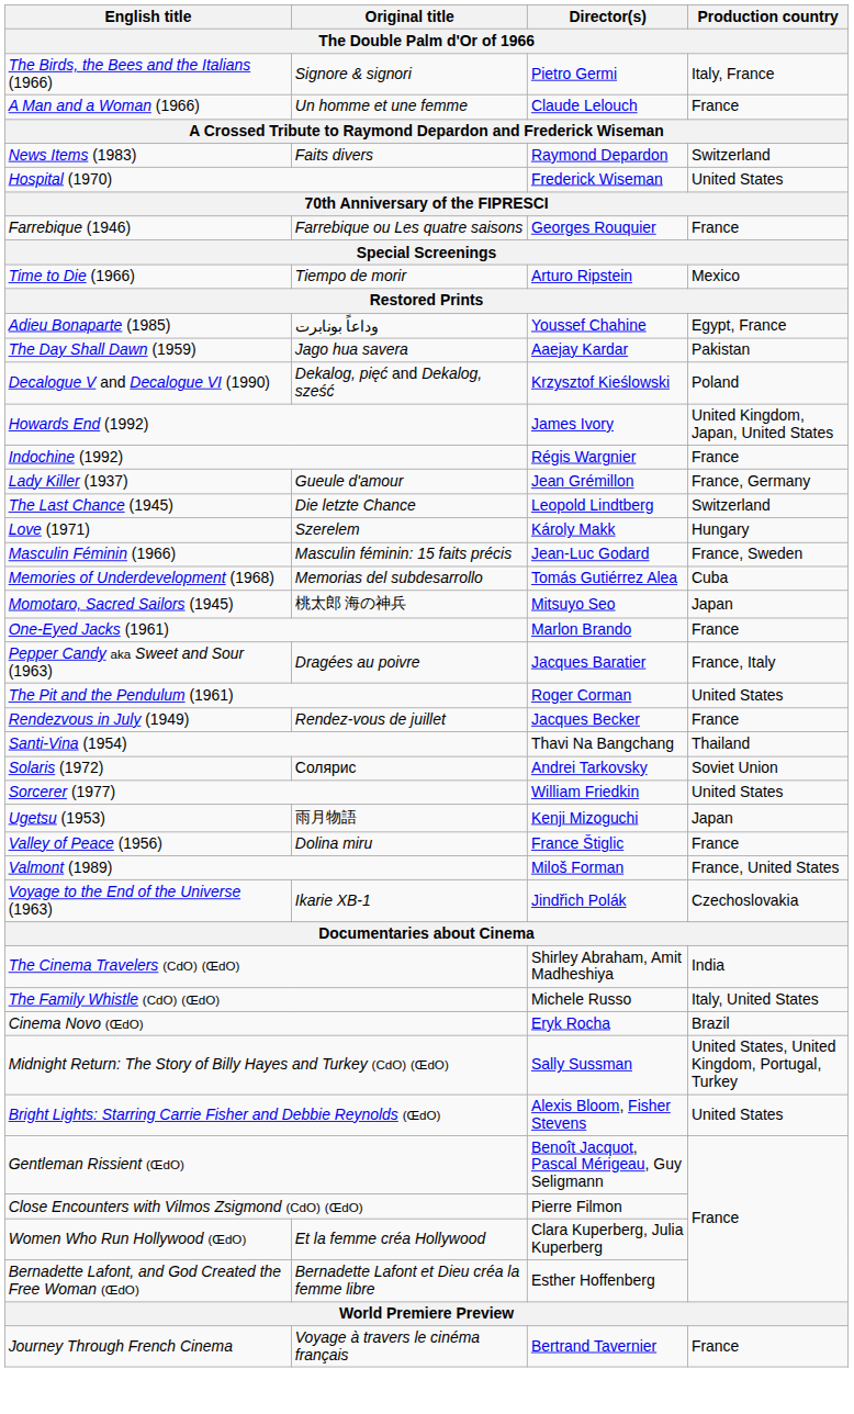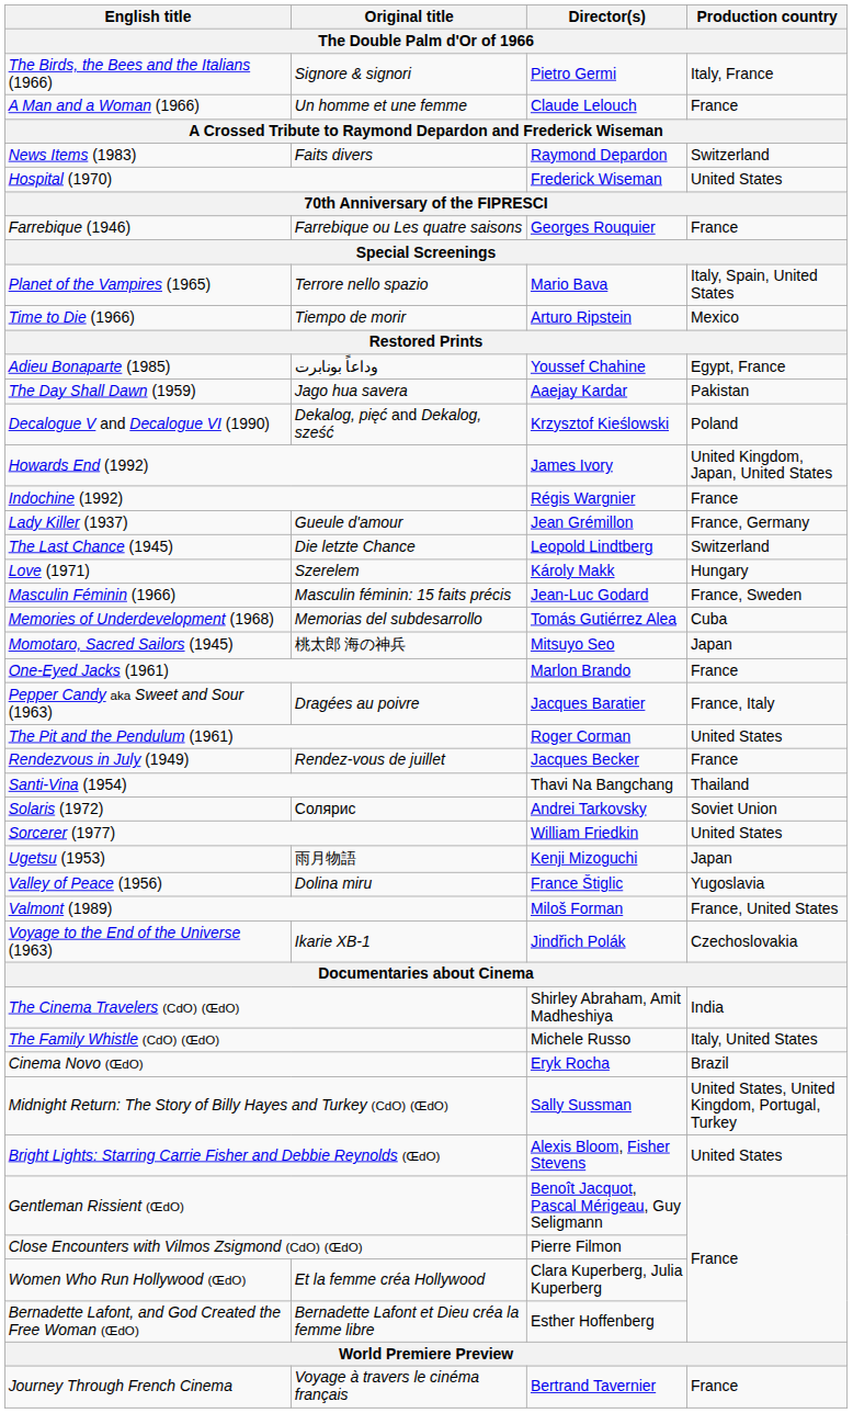+ row: Planet of the Vampires (1965) | Terrore nello spazio | Mario Bava | Italy, Spain, United States
Valley of Peace (1956) | Production country: France -> Yugoslavia
